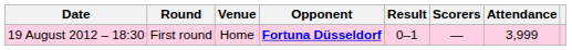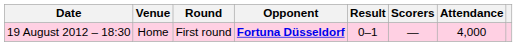columns swapped: Round <-> Venue
19 August 2012 – 18:30 | Attendance: 3,999 -> 4,000
